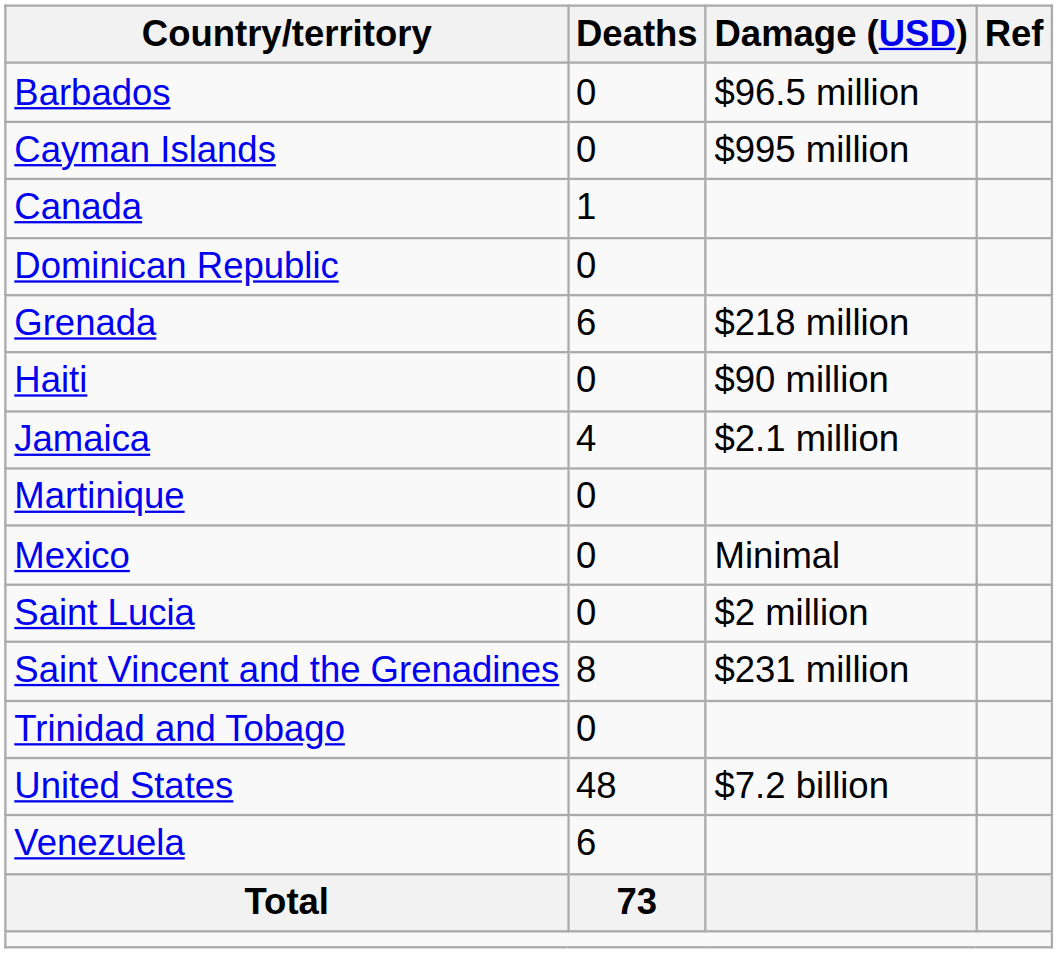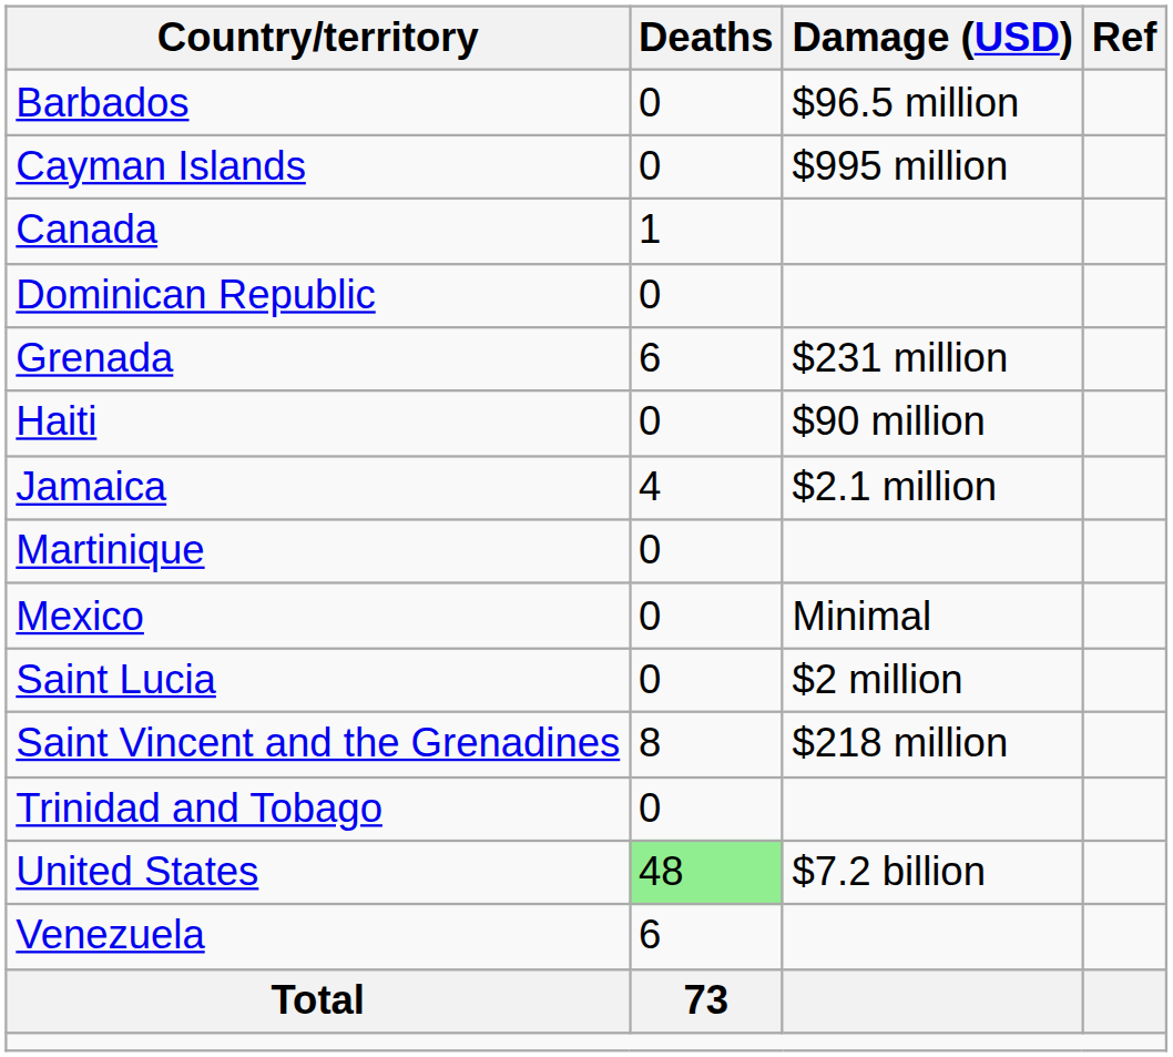Grenada | Damage (USD): $218 million -> $231 million
Saint Vincent and the Grenadines | Damage (USD): $231 million -> $218 million
United States | Deaths: no background -> lightgreen background
